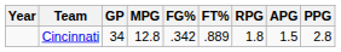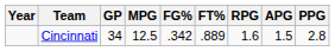Cincinnati | MPG: 12.8 -> 12.5
Cincinnati | RPG: 1.8 -> 1.6
